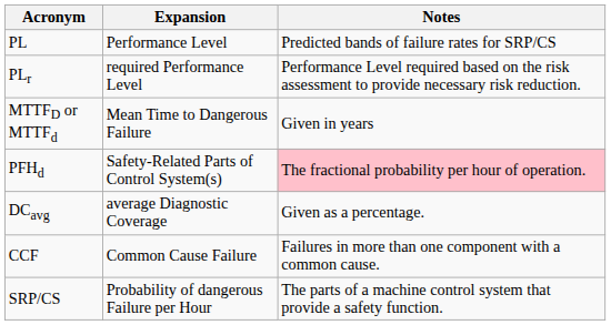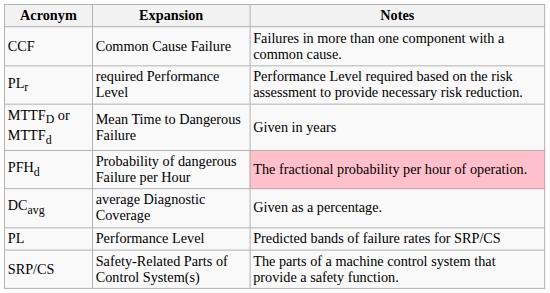rows swapped: PL <-> CCF
PFHd | Expansion: Safety-Related Parts of Control System(s) -> Probability of dangerous Failure per Hour
SRP/CS | Expansion: Probability of dangerous Failure per Hour -> Safety-Related Parts of Control System(s)
